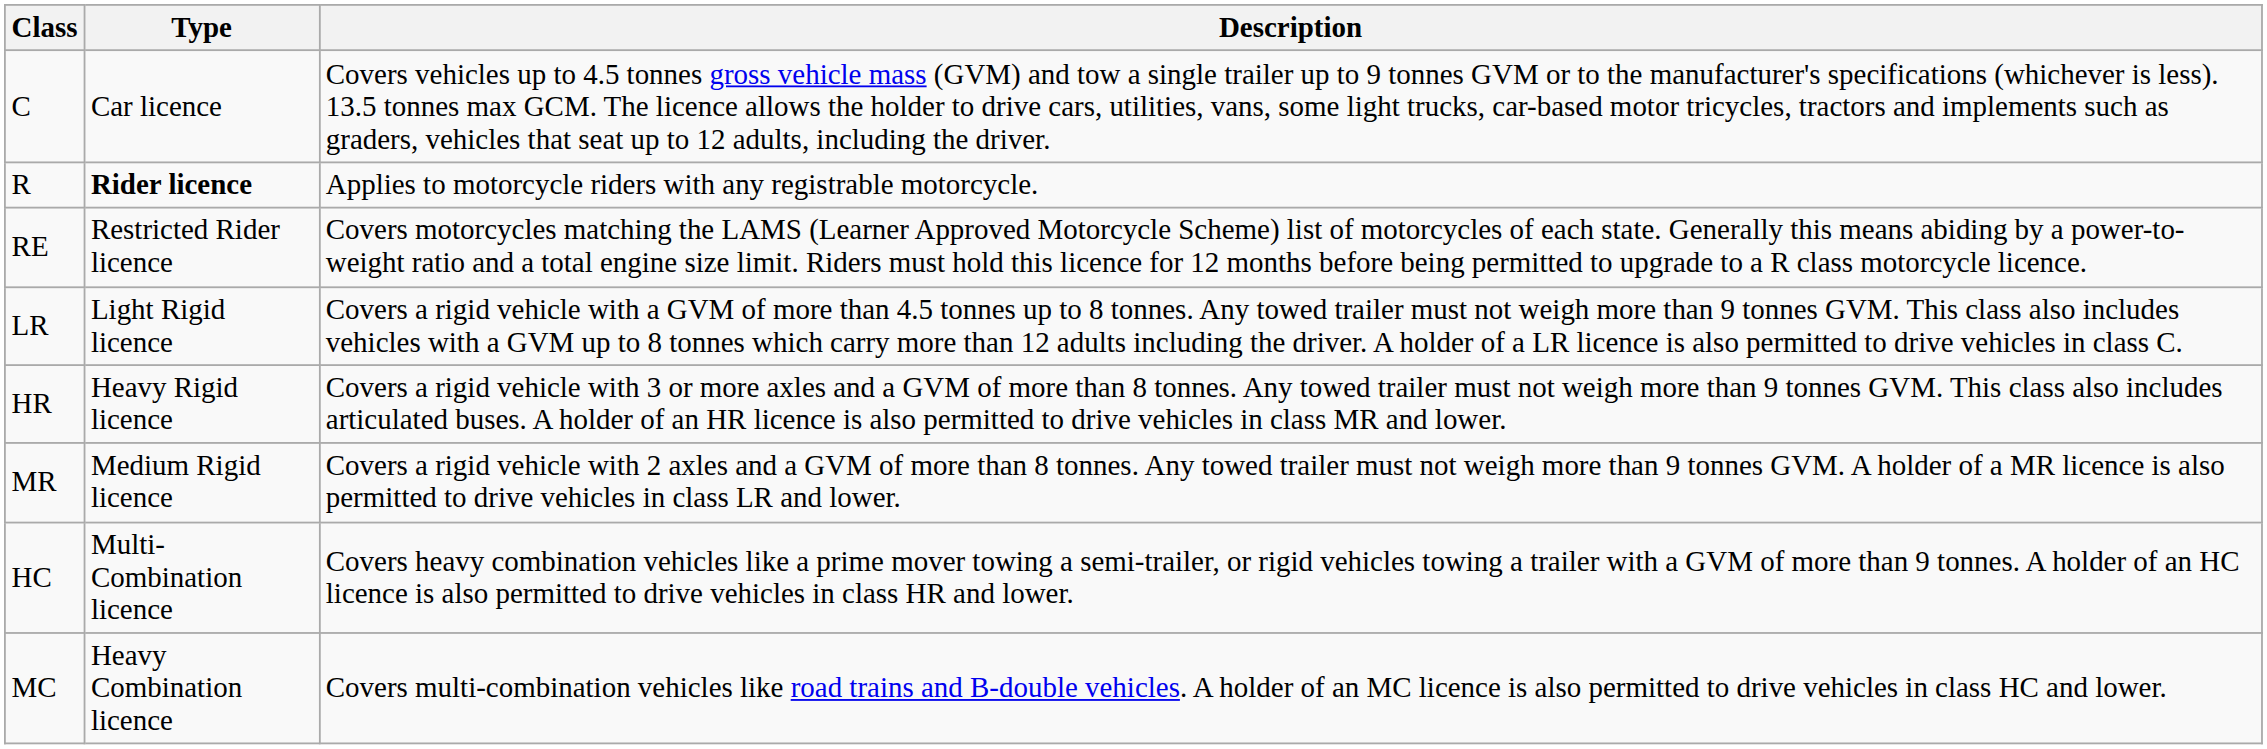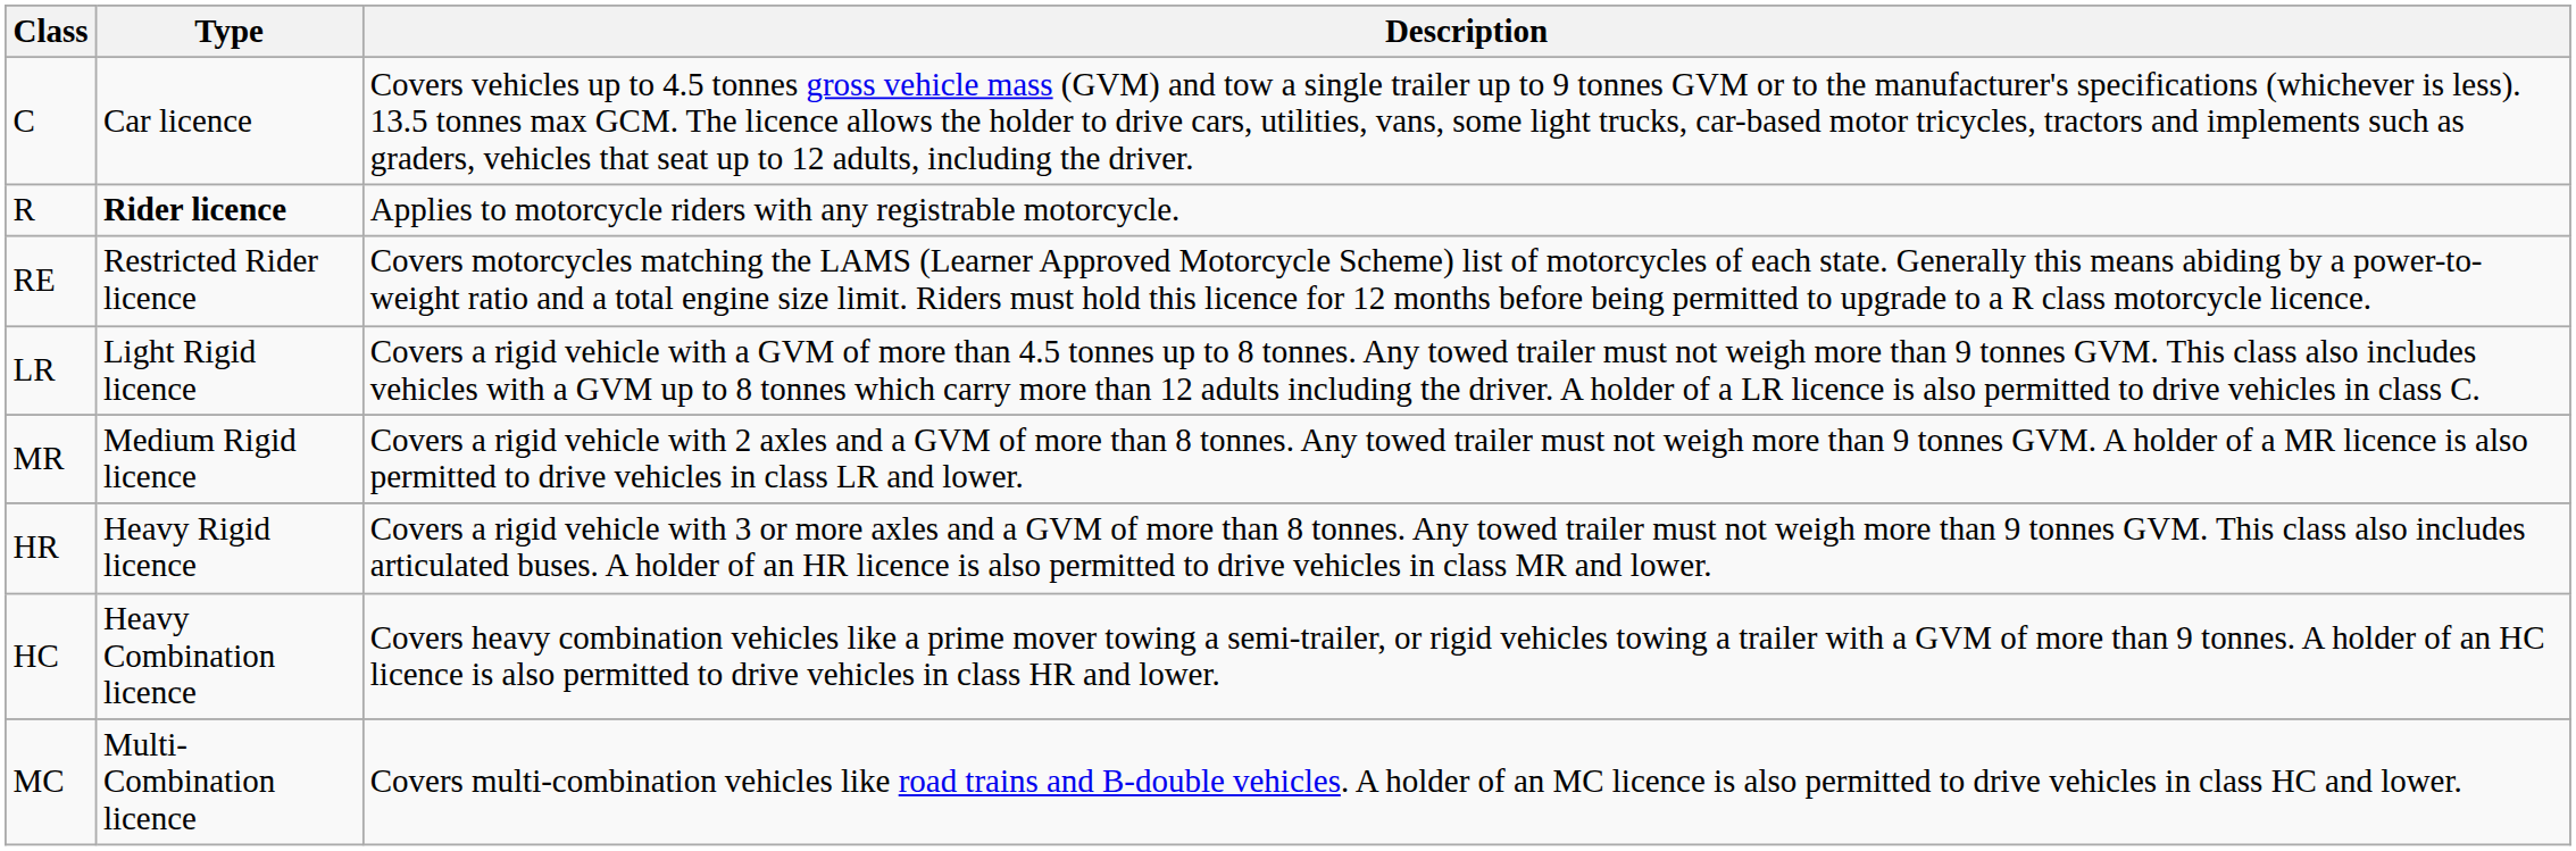rows swapped: MR <-> HR
HC | Type: Multi-Combination licence -> Heavy Combination licence
MC | Type: Heavy Combination licence -> Multi-Combination licence
